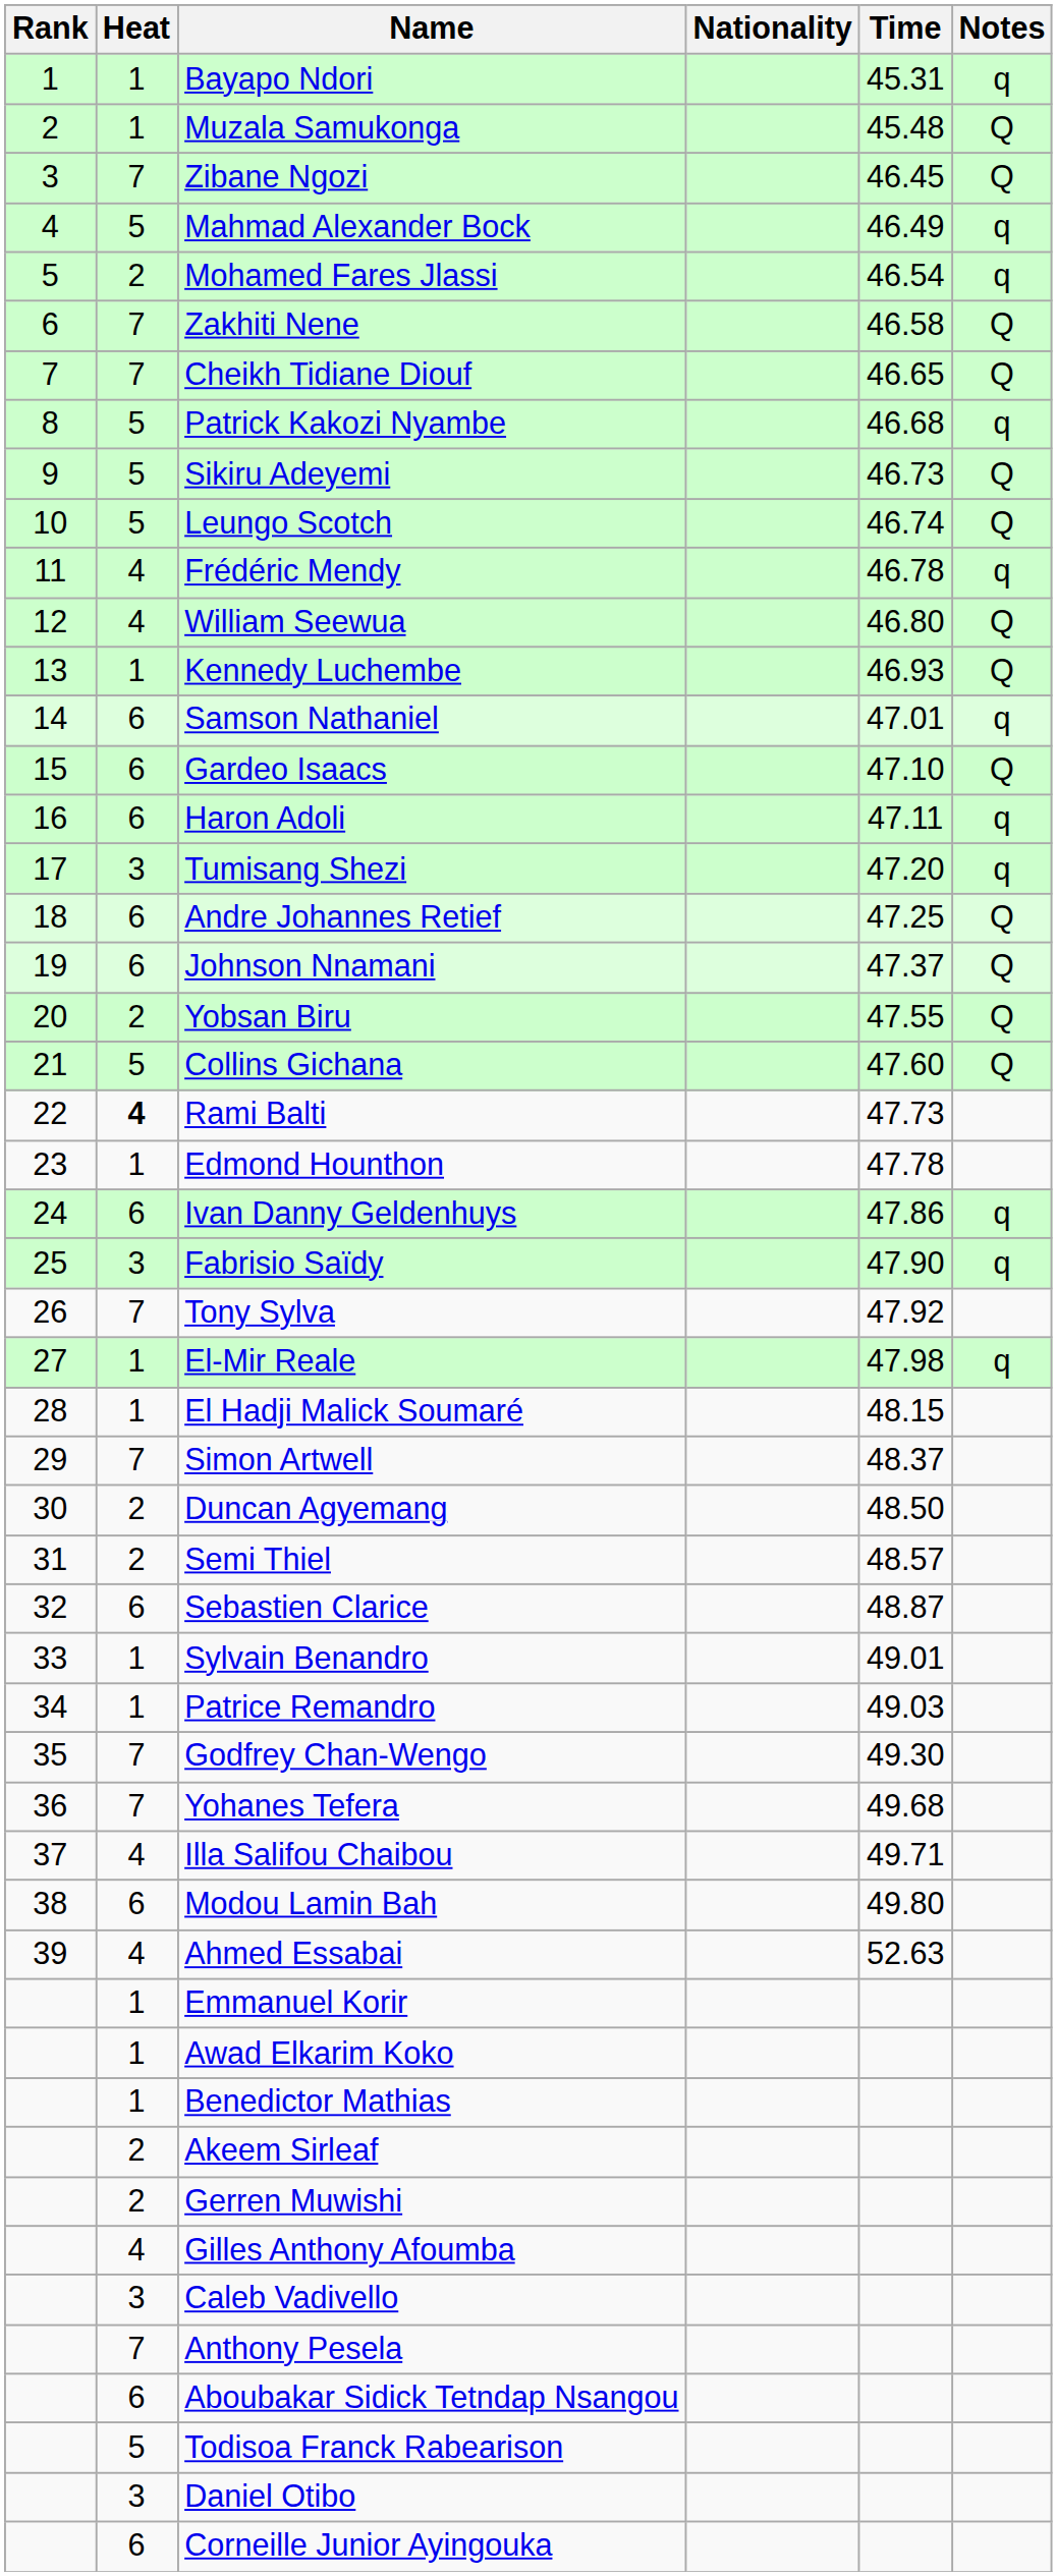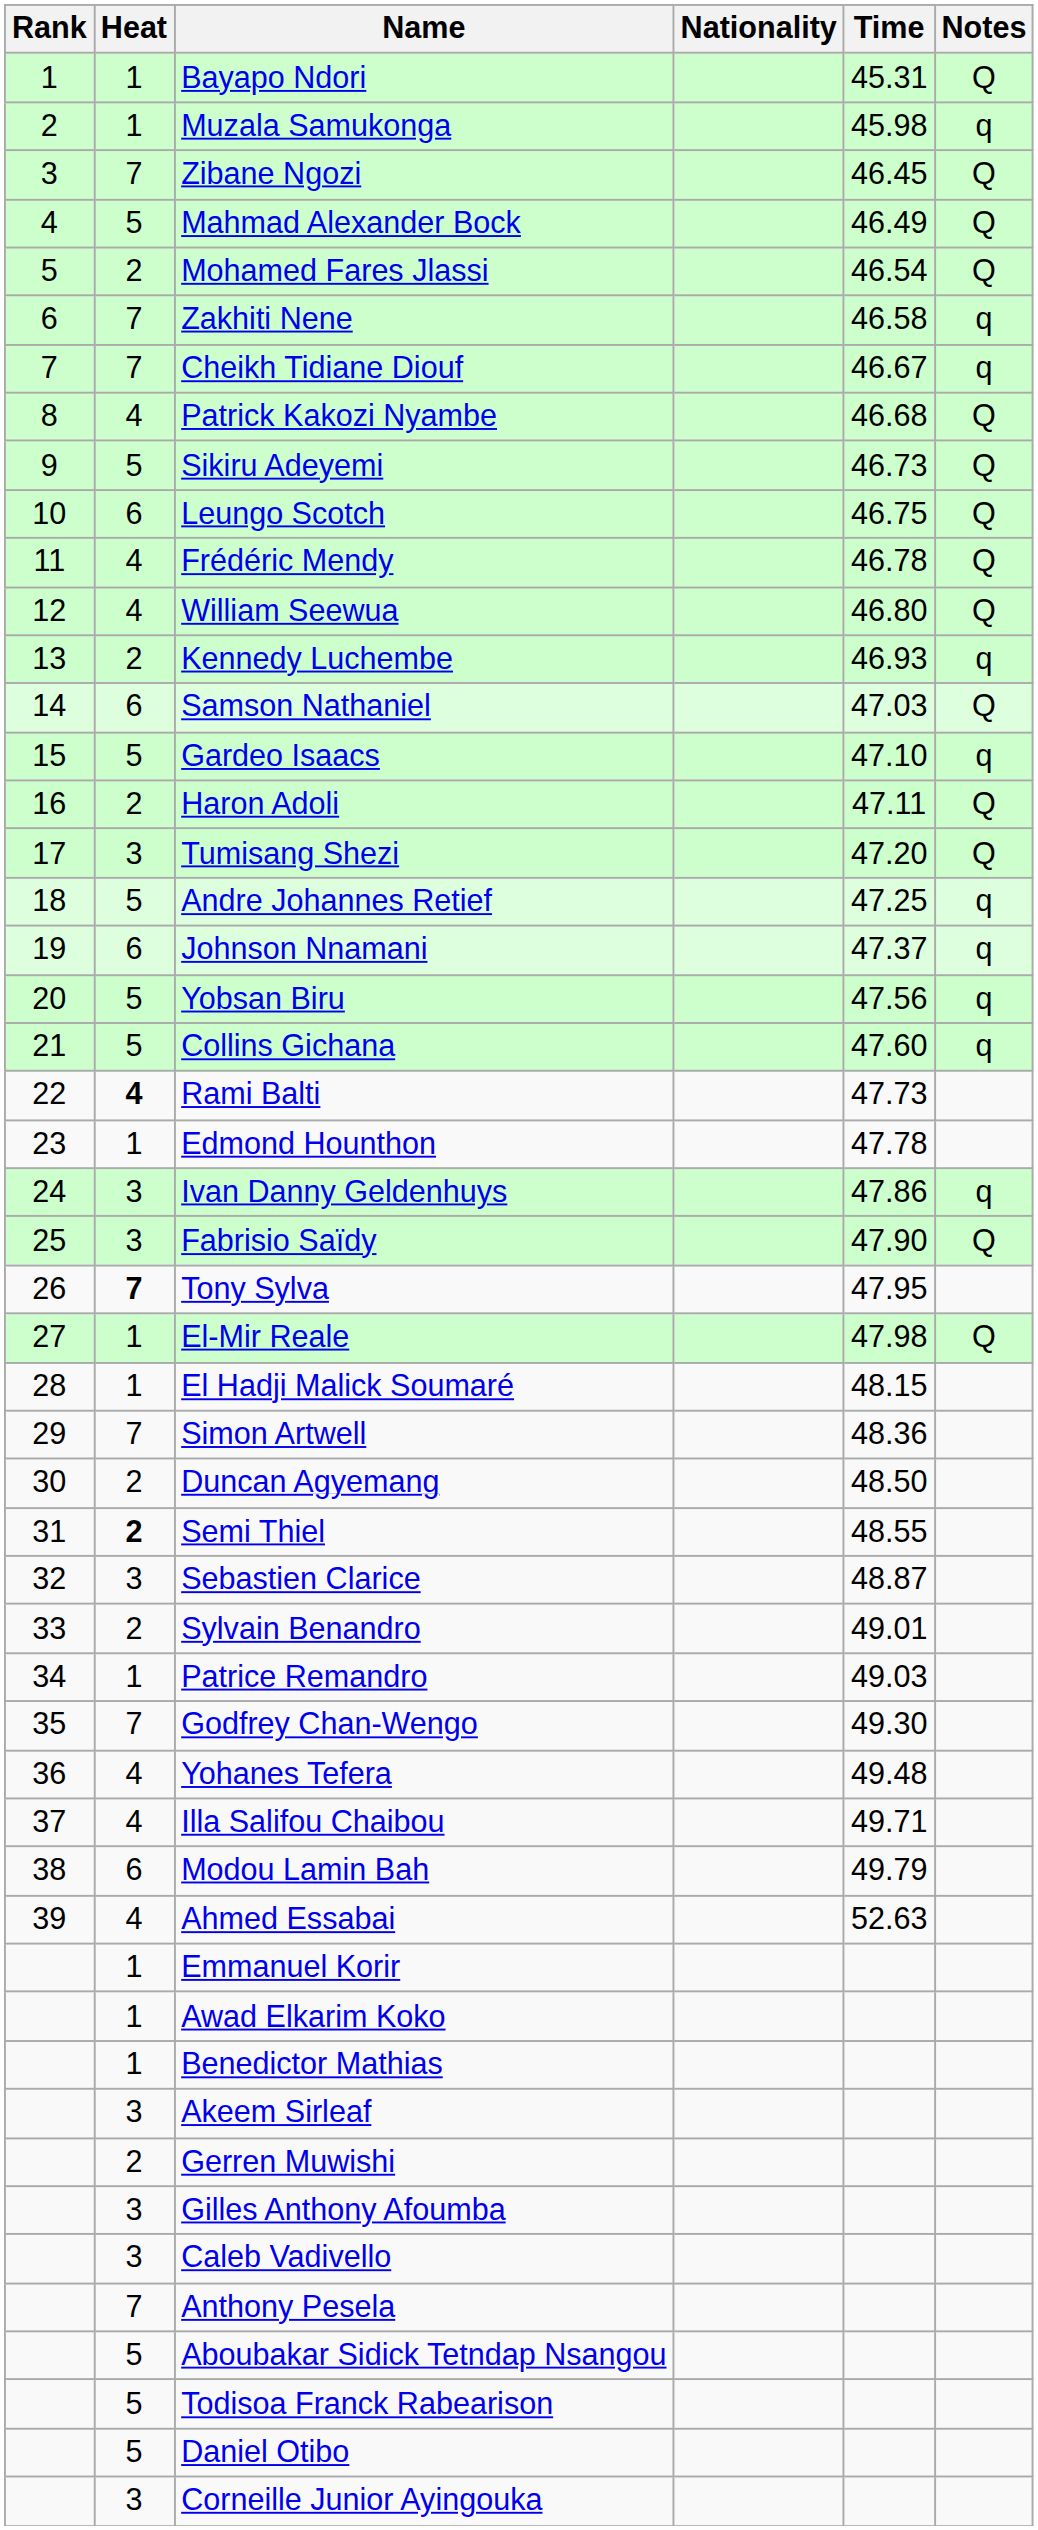Bayapo Ndori | Notes: q -> Q
Muzala Samukonga | Time: 45.48 -> 45.98
Muzala Samukonga | Notes: Q -> q
Mahmad Alexander Bock | Notes: q -> Q
Mohamed Fares Jlassi | Notes: q -> Q
Zakhiti Nene | Notes: Q -> q
Cheikh Tidiane Diouf | Time: 46.65 -> 46.67
Cheikh Tidiane Diouf | Notes: Q -> q
Patrick Kakozi Nyambe | Heat: 5 -> 4
Patrick Kakozi Nyambe | Notes: q -> Q
Leungo Scotch | Heat: 5 -> 6
Leungo Scotch | Time: 46.74 -> 46.75
Frédéric Mendy | Notes: q -> Q
Kennedy Luchembe | Heat: 1 -> 2
Kennedy Luchembe | Notes: Q -> q
Samson Nathaniel | Time: 47.01 -> 47.03
Samson Nathaniel | Notes: q -> Q
Gardeo Isaacs | Heat: 6 -> 5
Gardeo Isaacs | Notes: Q -> q
Haron Adoli | Heat: 6 -> 2
Haron Adoli | Notes: q -> Q
Tumisang Shezi | Notes: q -> Q
Andre Johannes Retief | Heat: 6 -> 5
Andre Johannes Retief | Notes: Q -> q
Johnson Nnamani | Notes: Q -> q
Yobsan Biru | Heat: 2 -> 5
Yobsan Biru | Time: 47.55 -> 47.56
Yobsan Biru | Notes: Q -> q
Collins Gichana | Notes: Q -> q
Ivan Danny Geldenhuys | Heat: 6 -> 3
Fabrisio Saïdy | Notes: q -> Q
Tony Sylva | Heat: normal -> bold
Tony Sylva | Time: 47.92 -> 47.95
El-Mir Reale | Notes: q -> Q
Simon Artwell | Time: 48.37 -> 48.36
Semi Thiel | Heat: normal -> bold
Semi Thiel | Time: 48.57 -> 48.55
Sebastien Clarice | Heat: 6 -> 3
Sylvain Benandro | Heat: 1 -> 2
Yohanes Tefera | Heat: 7 -> 4
Yohanes Tefera | Time: 49.68 -> 49.48
Modou Lamin Bah | Time: 49.80 -> 49.79
Akeem Sirleaf | Heat: 2 -> 3
Gilles Anthony Afoumba | Heat: 4 -> 3
Aboubakar Sidick Tetndap Nsangou | Heat: 6 -> 5
Daniel Otibo | Heat: 3 -> 5
Corneille Junior Ayingouka | Heat: 6 -> 3
